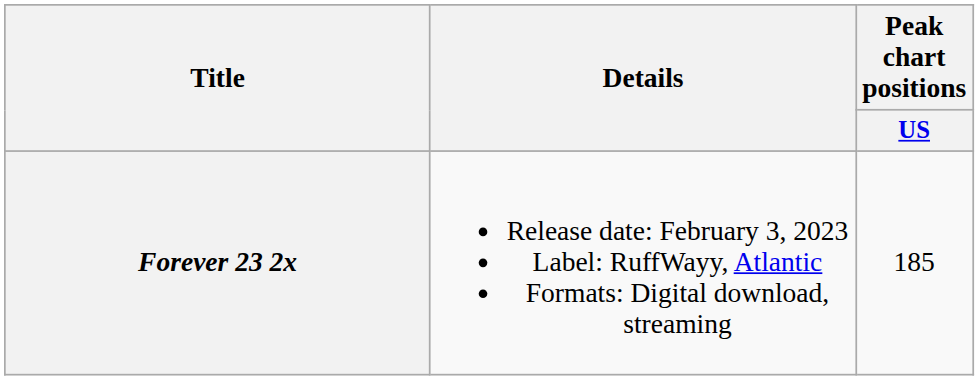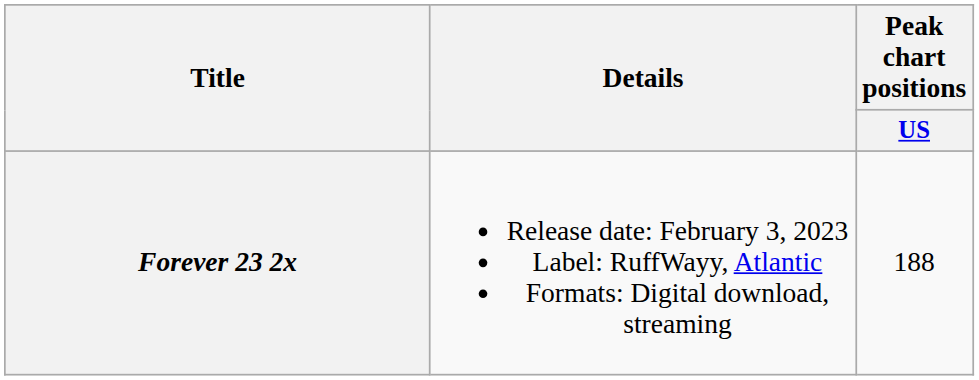Forever 23 2x | Peak chart positions / US: 185 -> 188
